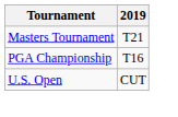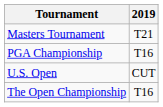+ row: The Open Championship | T16
